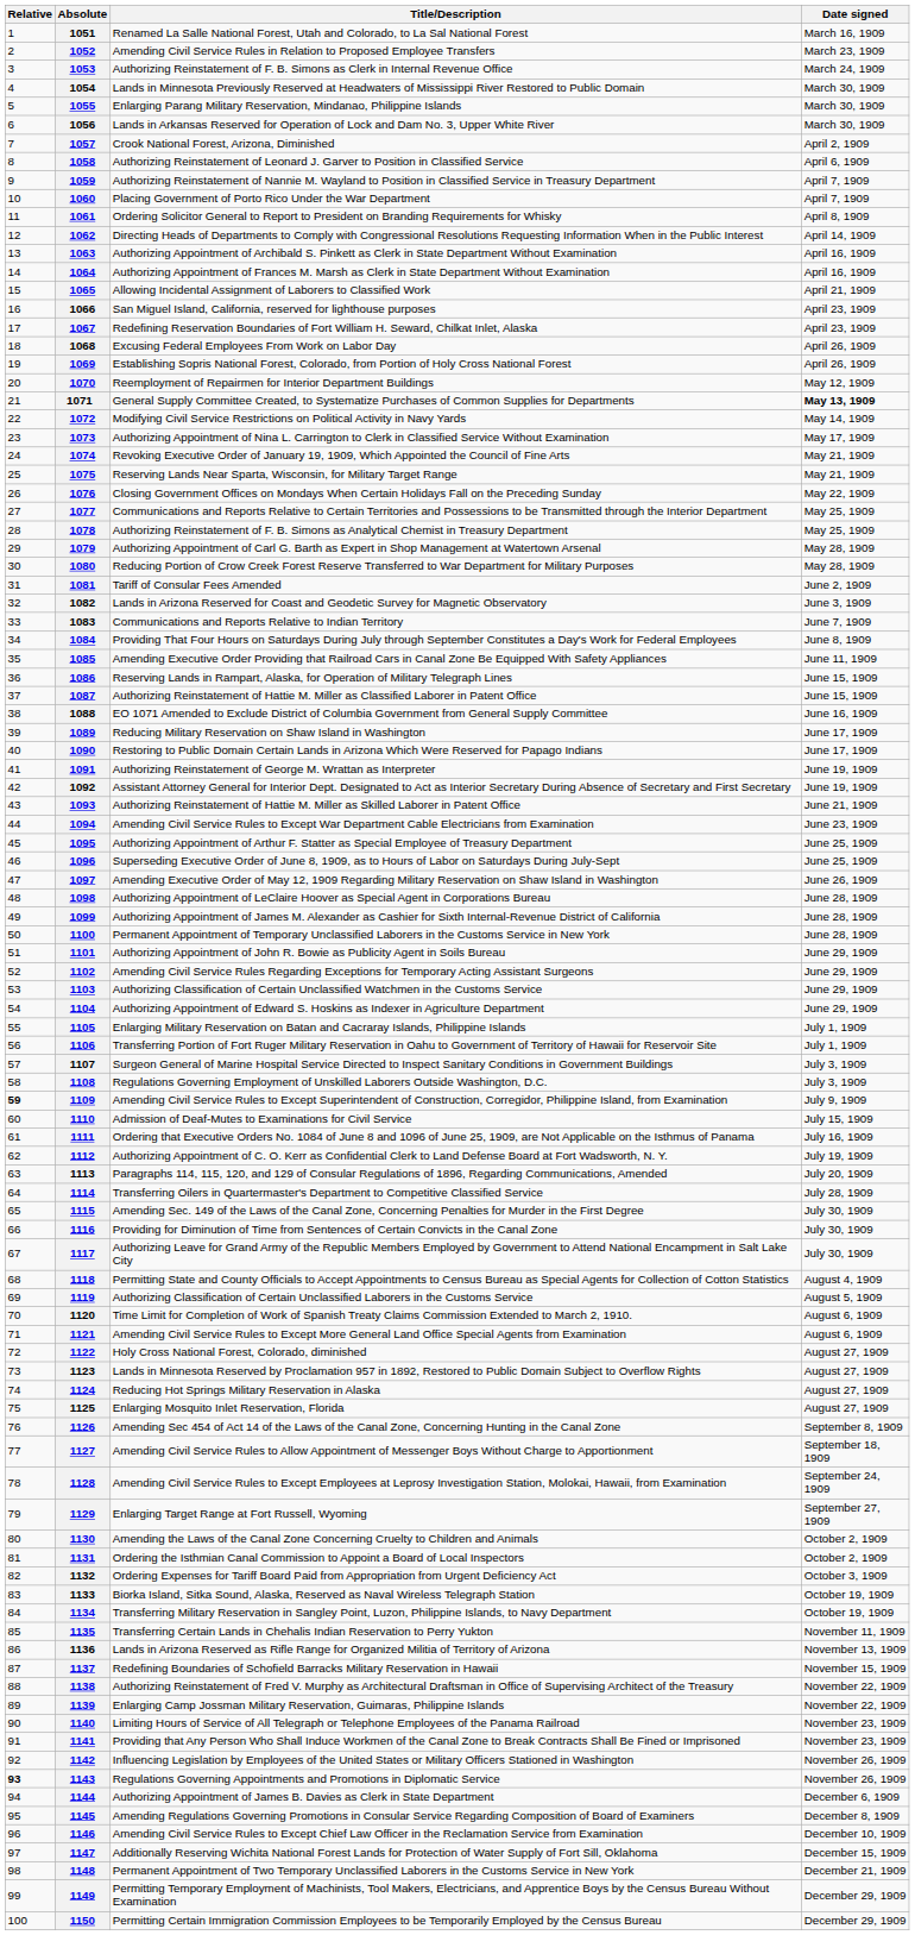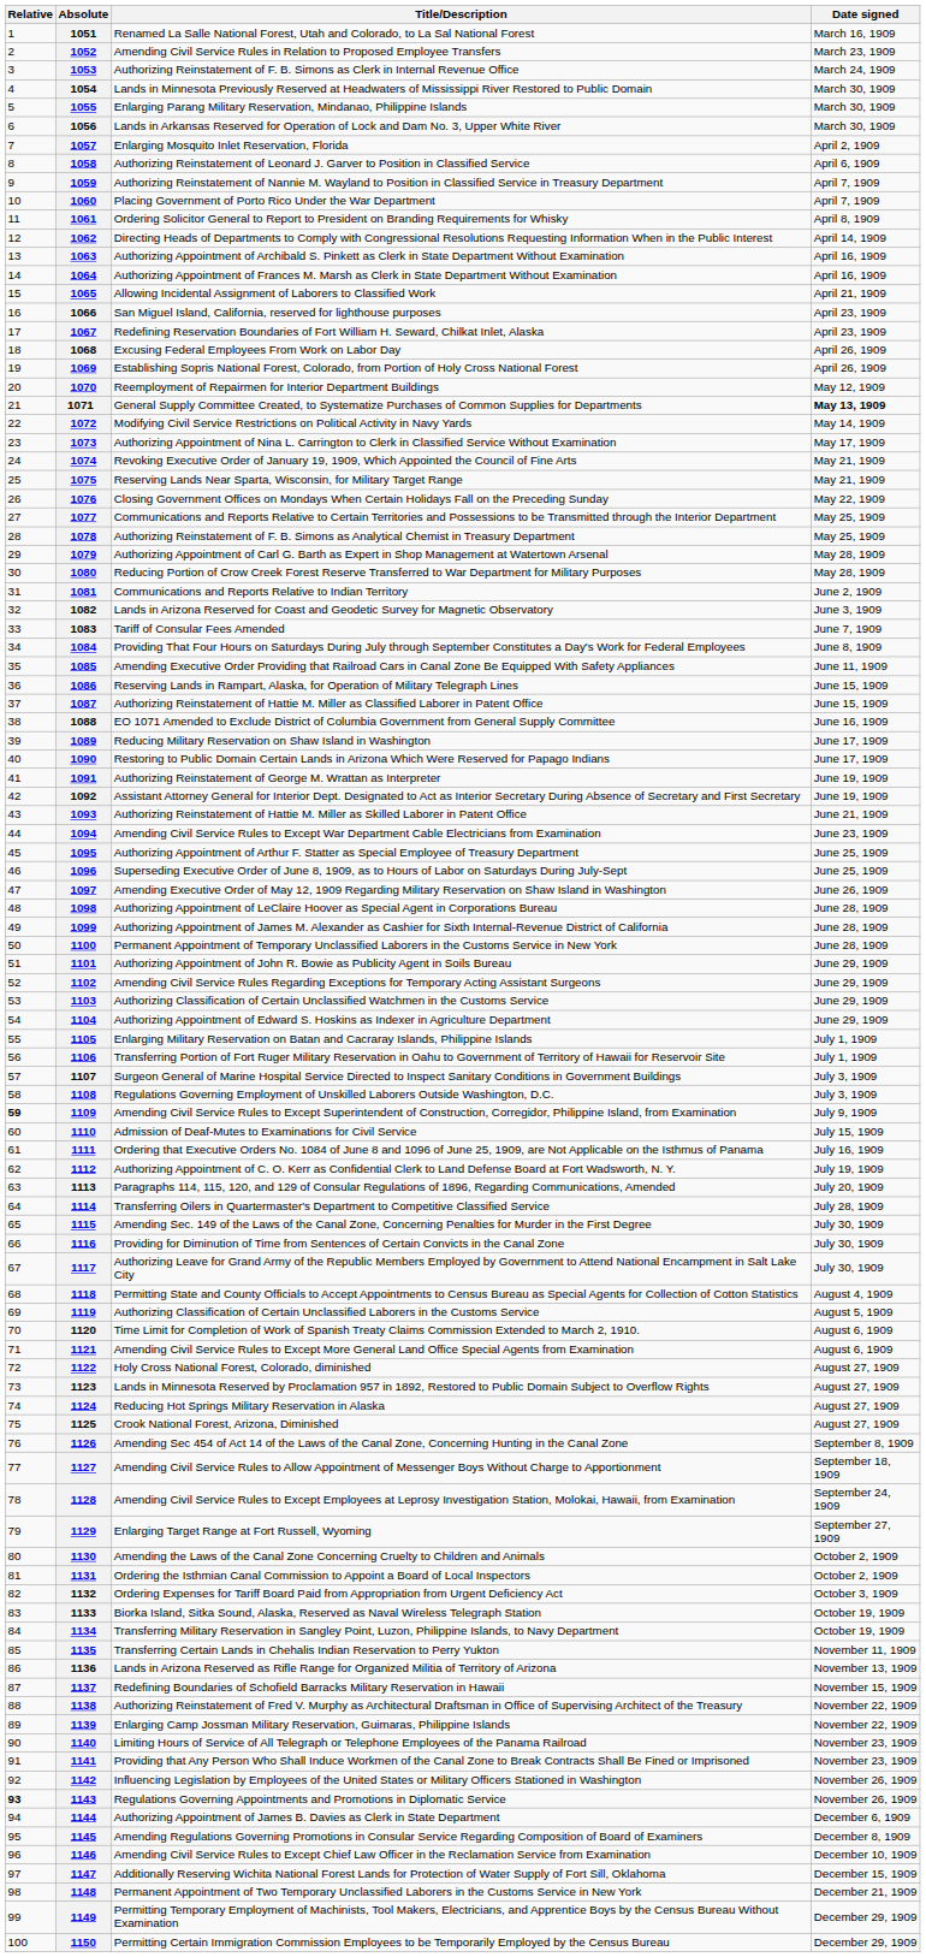1057 | Title/Description: Crook National Forest, Arizona, Diminished -> Enlarging Mosquito Inlet Reservation, Florida
1081 | Title/Description: Tariff of Consular Fees Amended -> Communications and Reports Relative to Indian Territory
1083 | Title/Description: Communications and Reports Relative to Indian Territory -> Tariff of Consular Fees Amended
1125 | Title/Description: Enlarging Mosquito Inlet Reservation, Florida -> Crook National Forest, Arizona, Diminished
